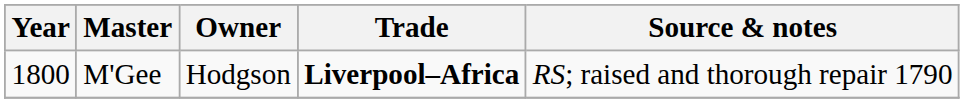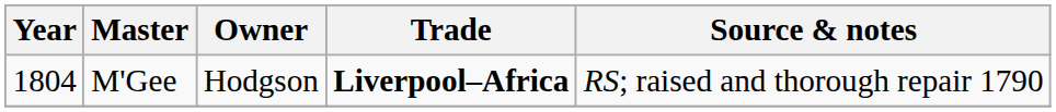M'Gee | Year: 1800 -> 1804
